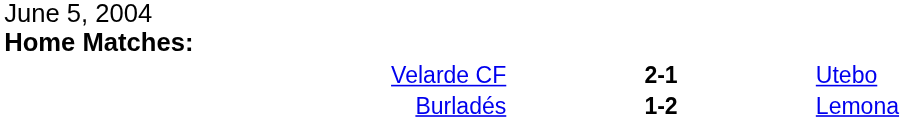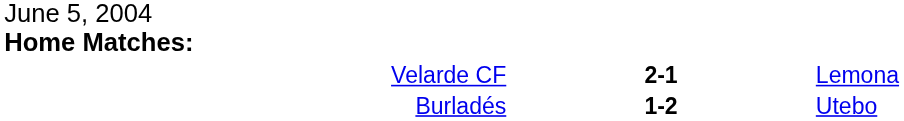Velarde CF | column 3: Utebo -> Lemona
Burladés | column 3: Lemona -> Utebo
